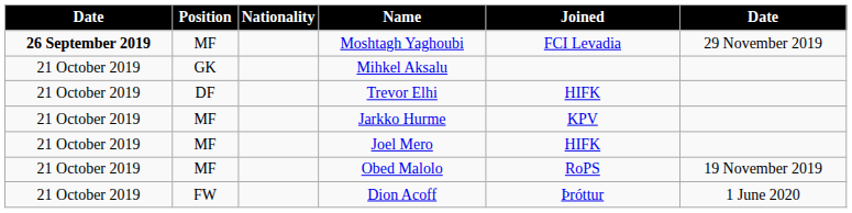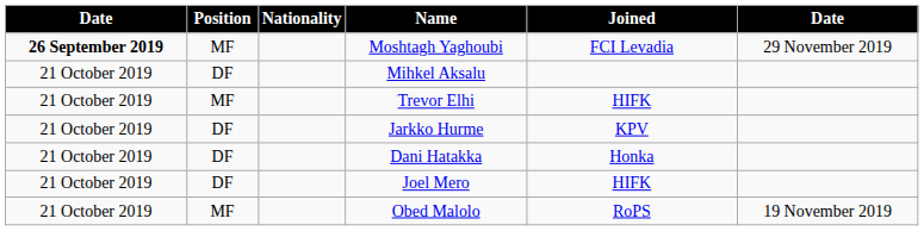Mihkel Aksalu | Position: GK -> DF
Trevor Elhi | Position: DF -> MF
Jarkko Hurme | Position: MF -> DF
+ row: 21 October 2019 | DF | Dani Hatakka | Honka
Joel Mero | Position: MF -> DF
- row: 21 October 2019 | FW | Dion Acoff | Þróttur | 1 June 2020
